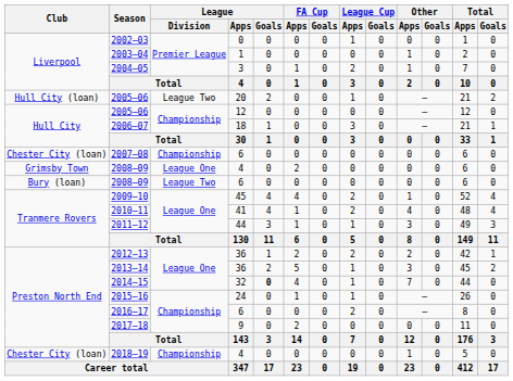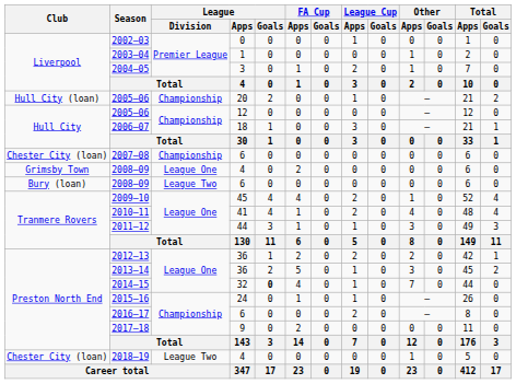2005–06 / 20 | League / Division: League Two -> Championship
2018–19 | League / Division: Championship -> League Two
